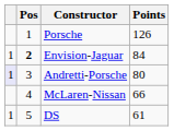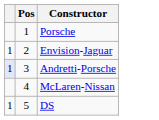- column: Points | 126 | 84 | 80 | 66 | 61
Envision-Jaguar | Pos: bold -> normal
